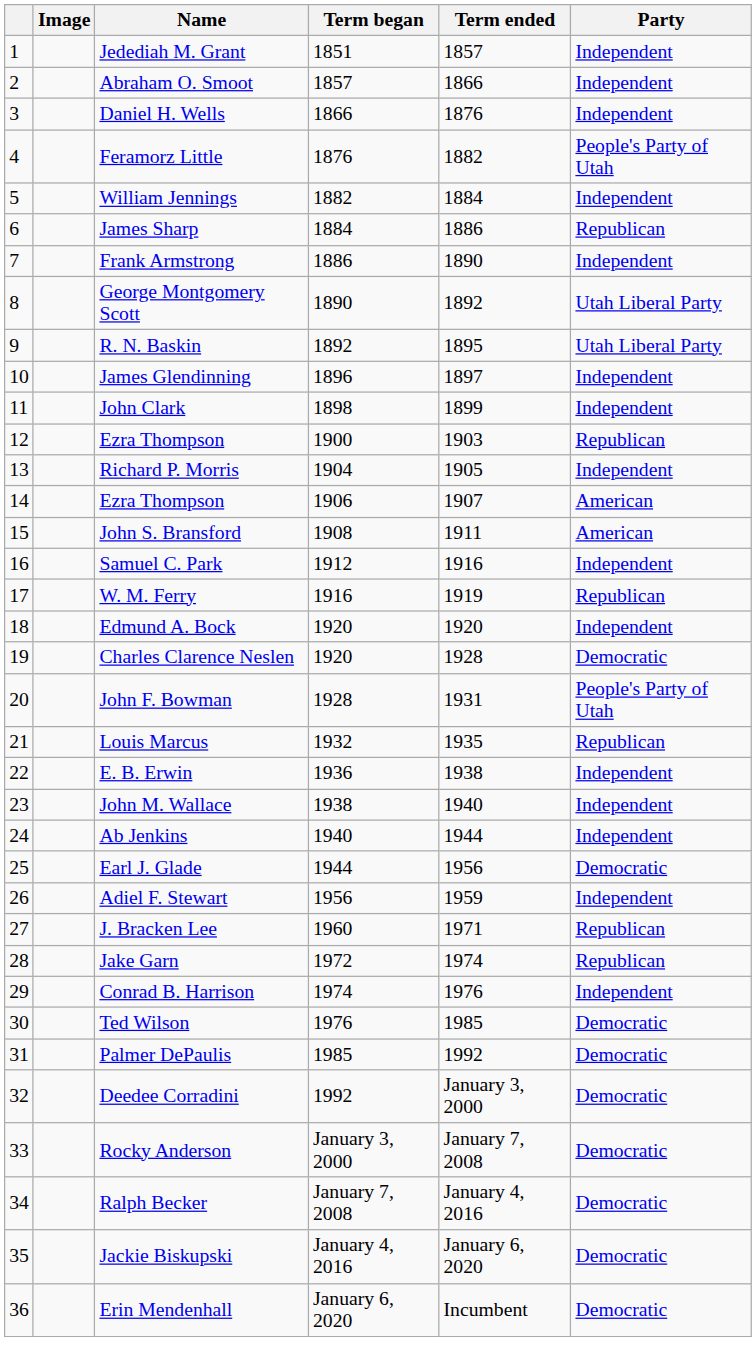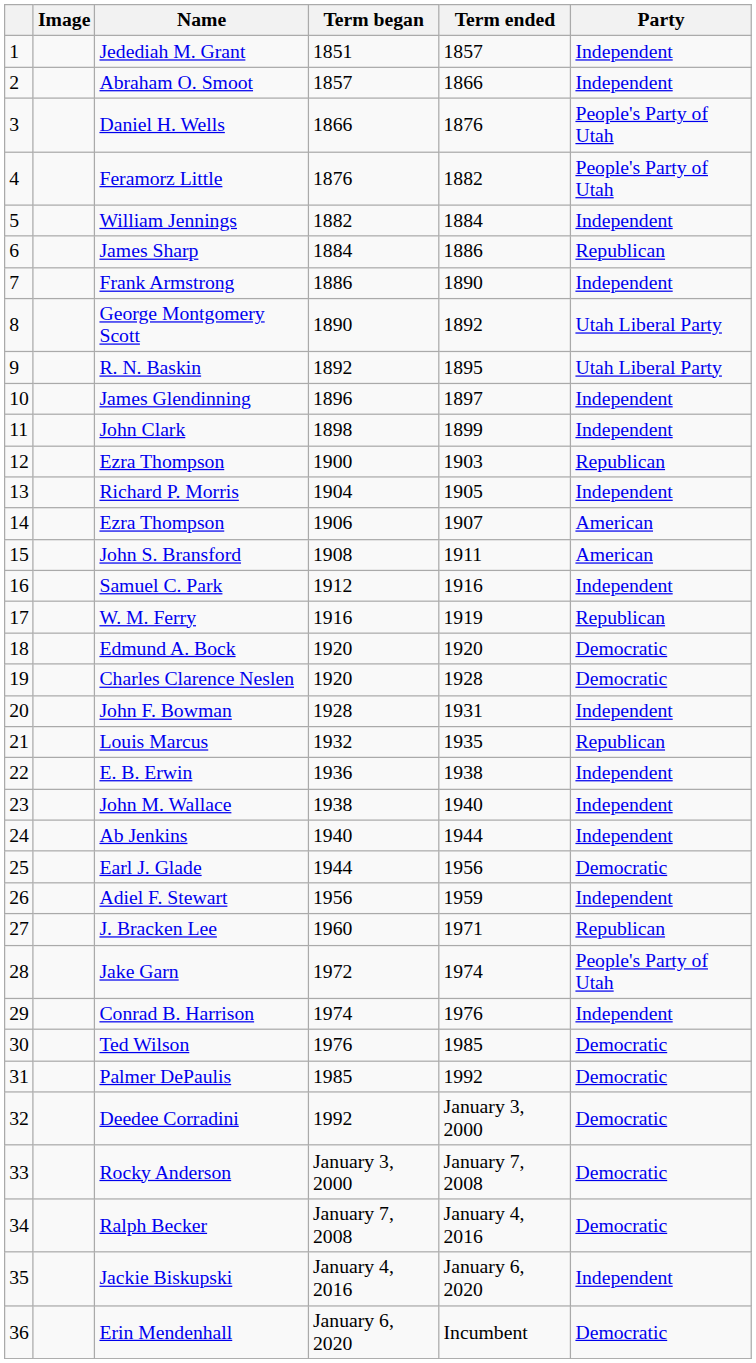Daniel H. Wells | Party: Independent -> People's Party of Utah
Edmund A. Bock | Party: Independent -> Democratic
John F. Bowman | Party: People's Party of Utah -> Independent
Jake Garn | Party: Republican -> People's Party of Utah
Jackie Biskupski | Party: Democratic -> Independent
